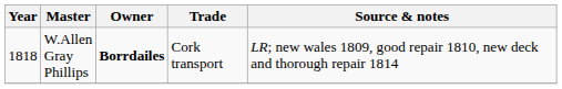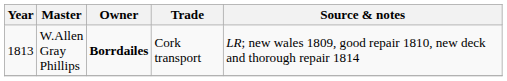W.Allen Gray Phillips | Year: 1818 -> 1813
